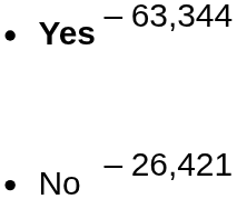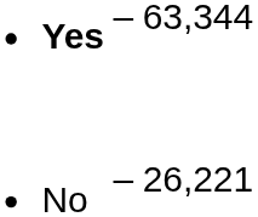No | column 3: 26,421 -> 26,221
